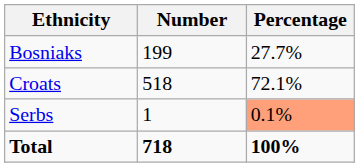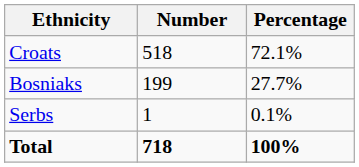rows swapped: Croats <-> Bosniaks
Serbs | Percentage: lightsalmon background -> no background
